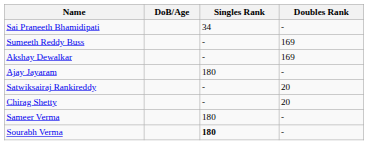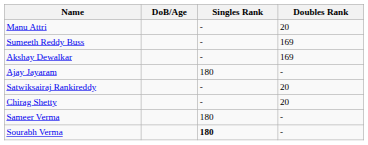+ row: Manu Attri | - | 20
- row: Sai Praneeth Bhamidipati | 34 | -
